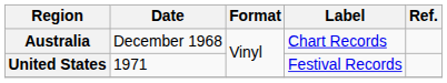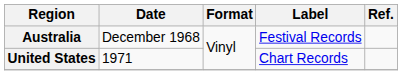Australia | Label: Chart Records -> Festival Records
United States | Label: Festival Records -> Chart Records
